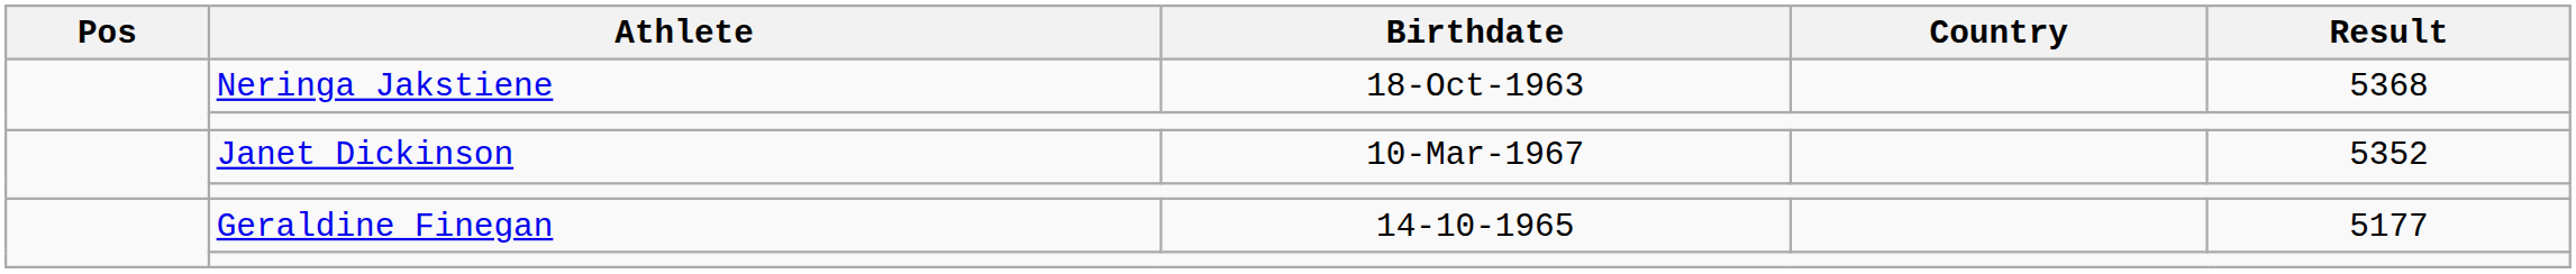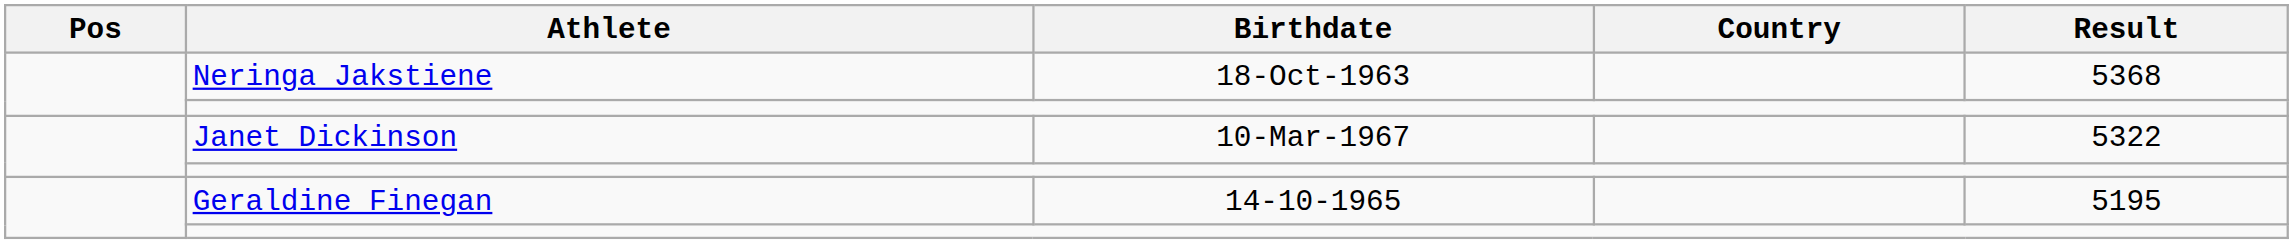Janet Dickinson | Result: 5352 -> 5322
Geraldine Finegan | Result: 5177 -> 5195
